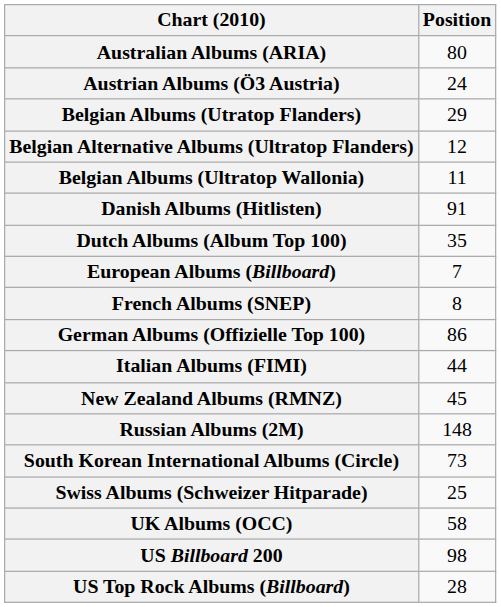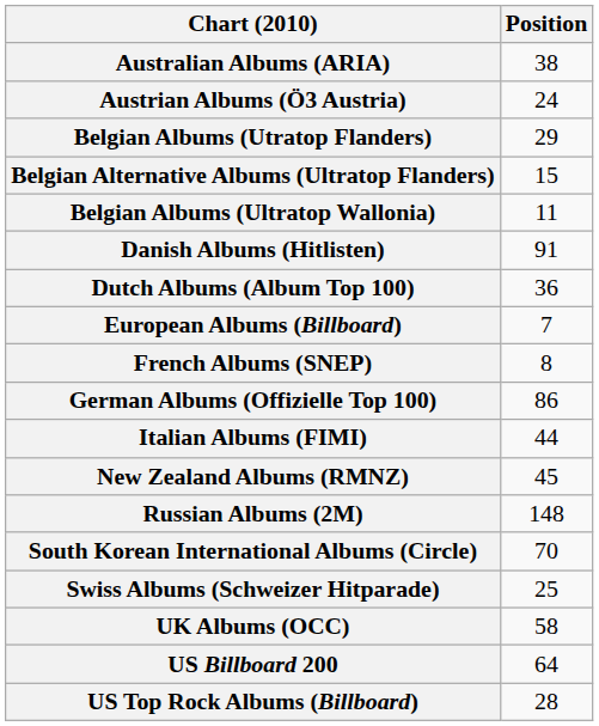Australian Albums (ARIA) | Position: 80 -> 38
Belgian Alternative Albums (Ultratop Flanders) | Position: 12 -> 15
Dutch Albums (Album Top 100) | Position: 35 -> 36
South Korean International Albums (Circle) | Position: 73 -> 70
US Billboard 200 | Position: 98 -> 64
